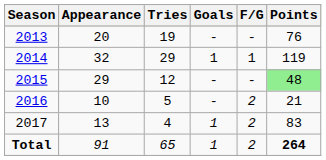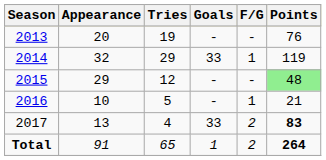2014 | Goals: 1 -> 33
2016 | F/G: 2 -> 1
2017 | Goals: 1 -> 33
2017 | Points: normal -> bold
